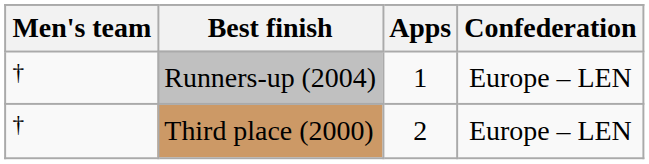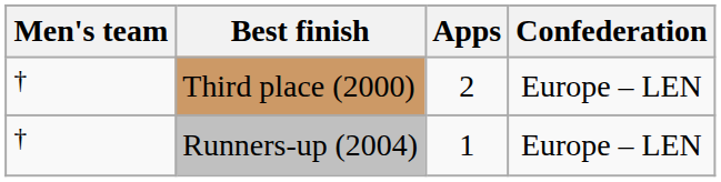rows swapped: Runners-up (2004) <-> Third place (2000)
